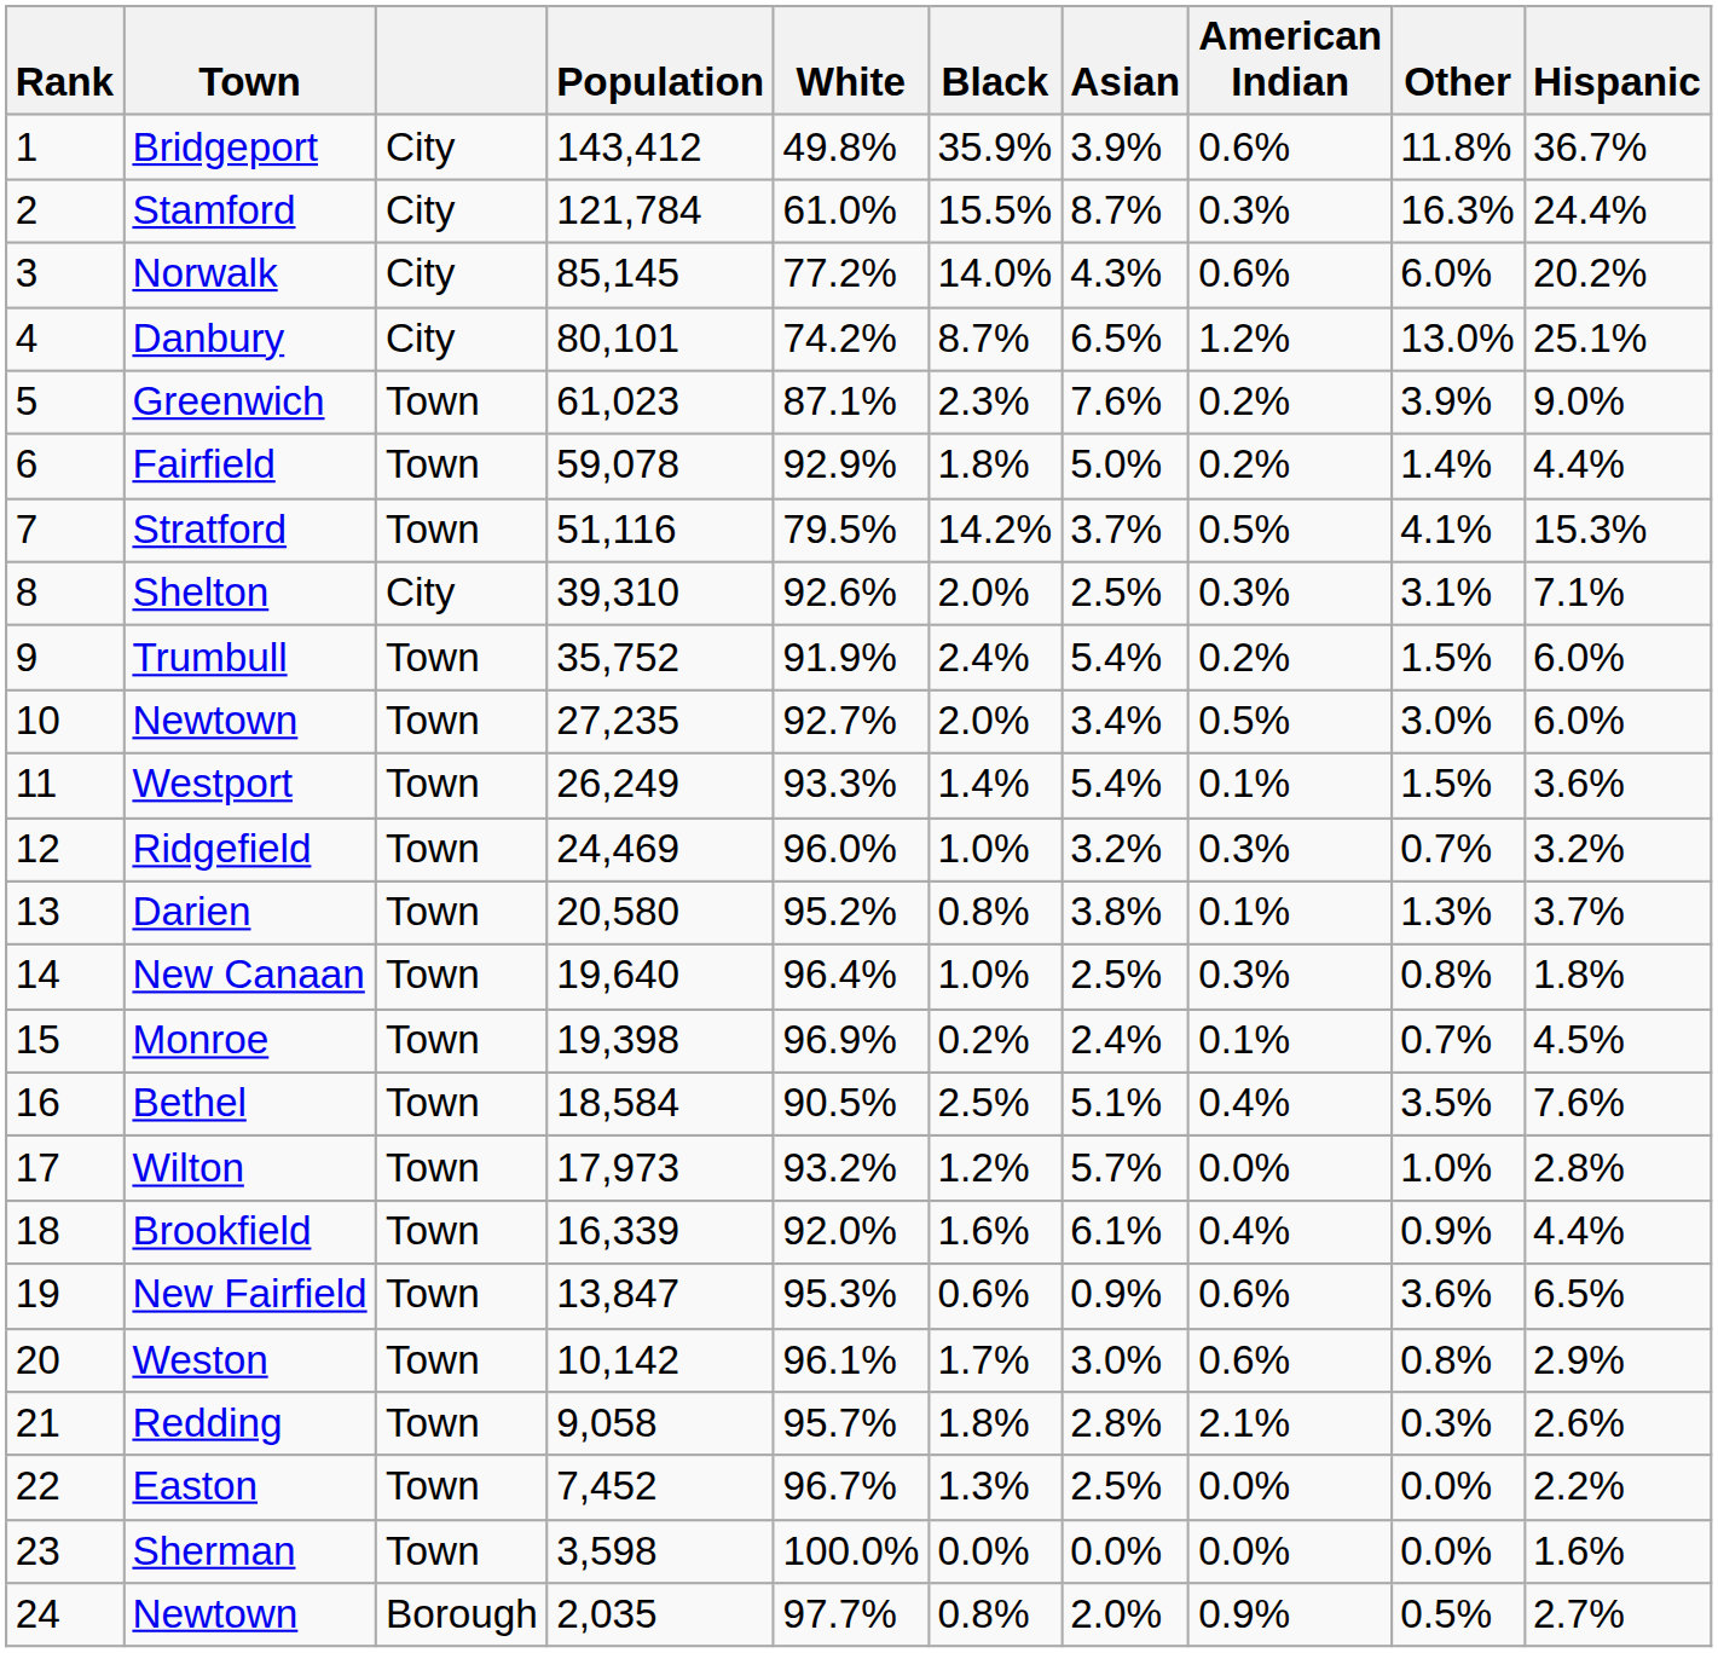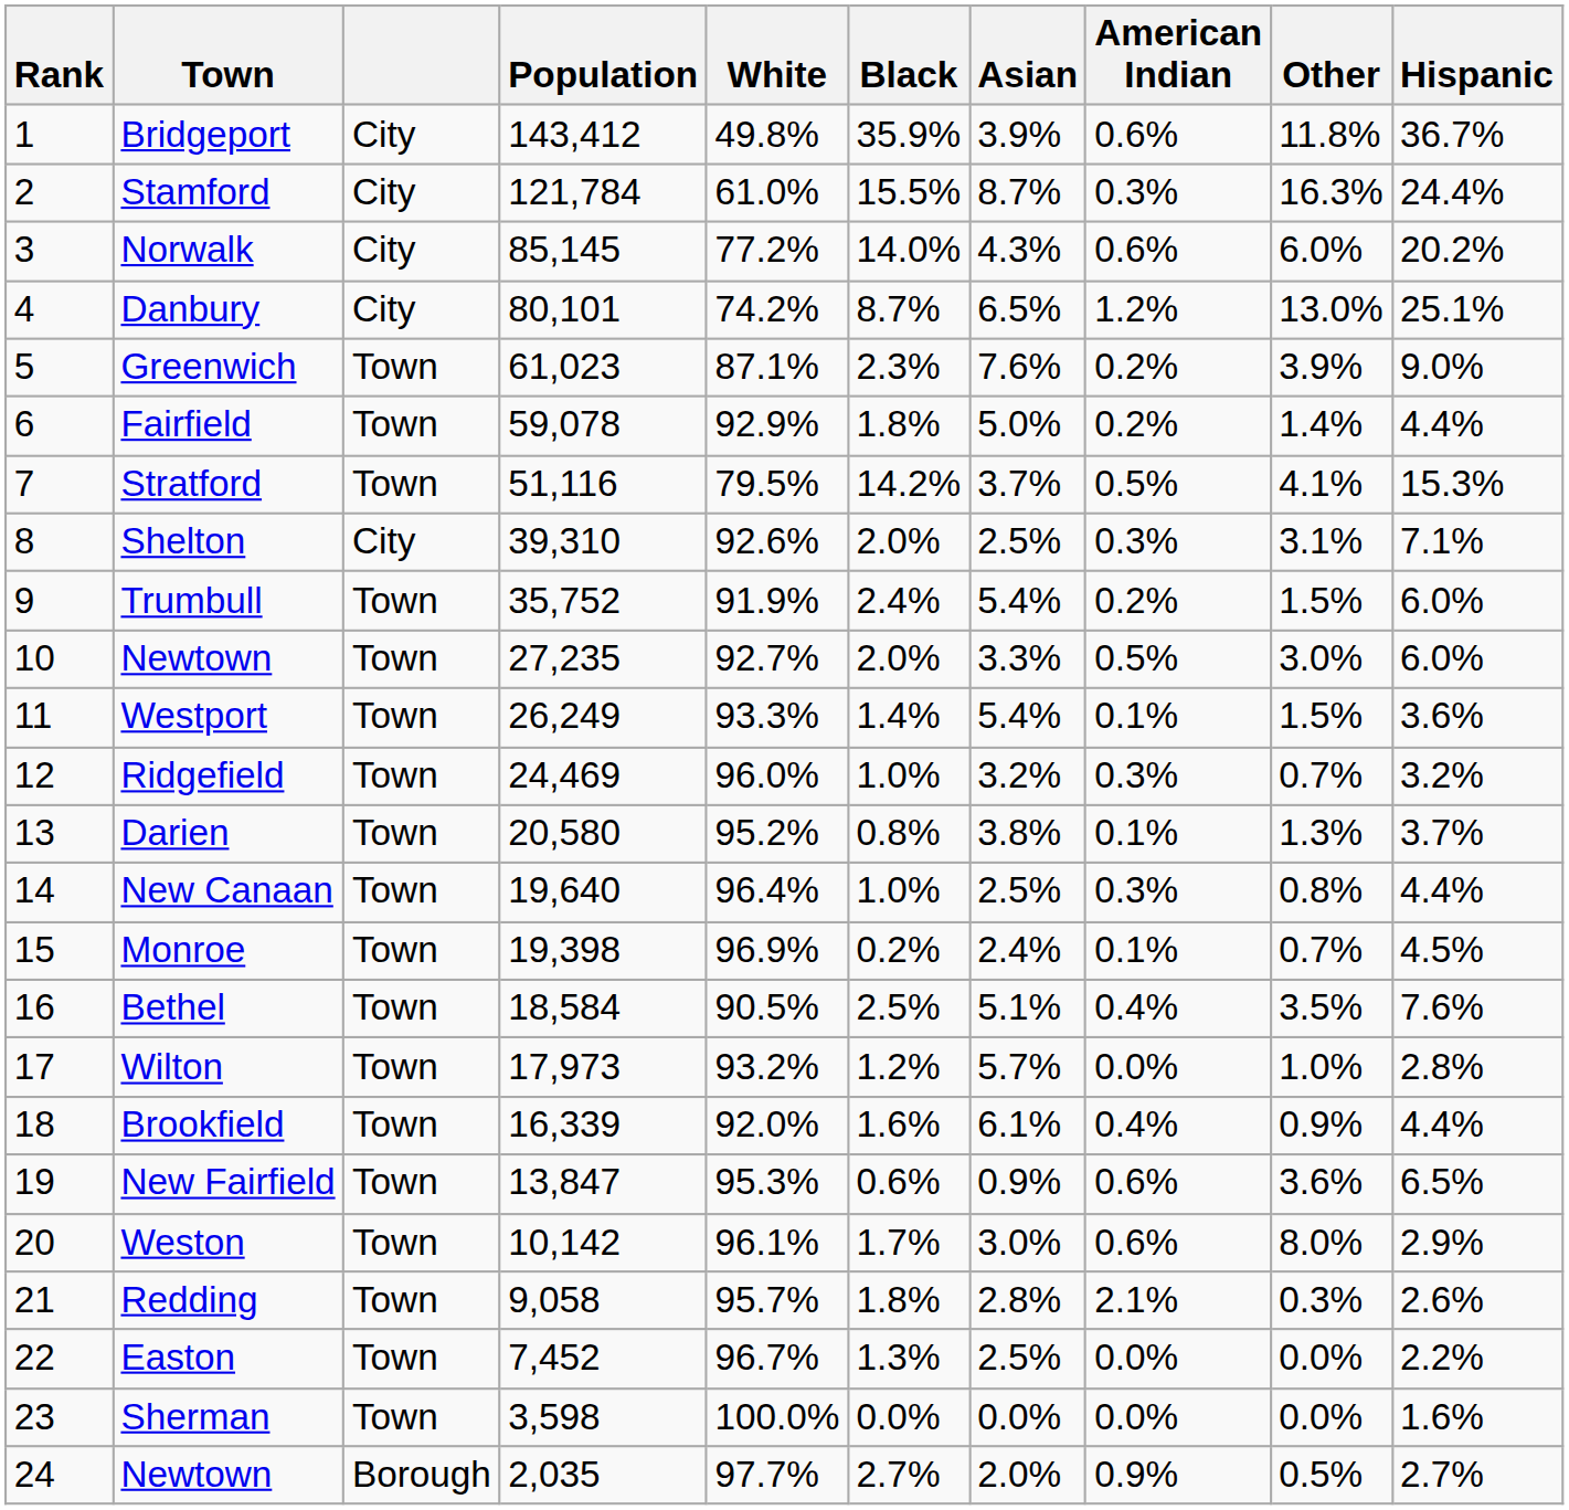10 / Newtown | Asian: 3.4% -> 3.3%
New Canaan | Hispanic: 1.8% -> 4.4%
Weston | Other: 0.8% -> 8.0%
24 / Newtown | Black: 0.8% -> 2.7%
